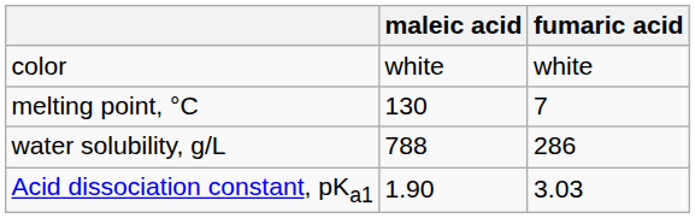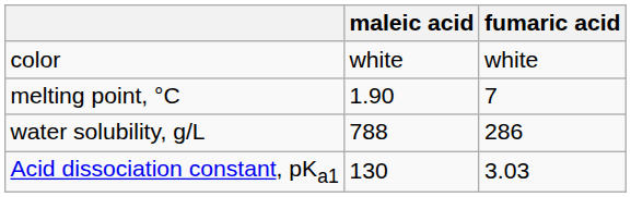melting point, °C | maleic acid: 130 -> 1.90
Acid dissociation constant, pKa1 | maleic acid: 1.90 -> 130
